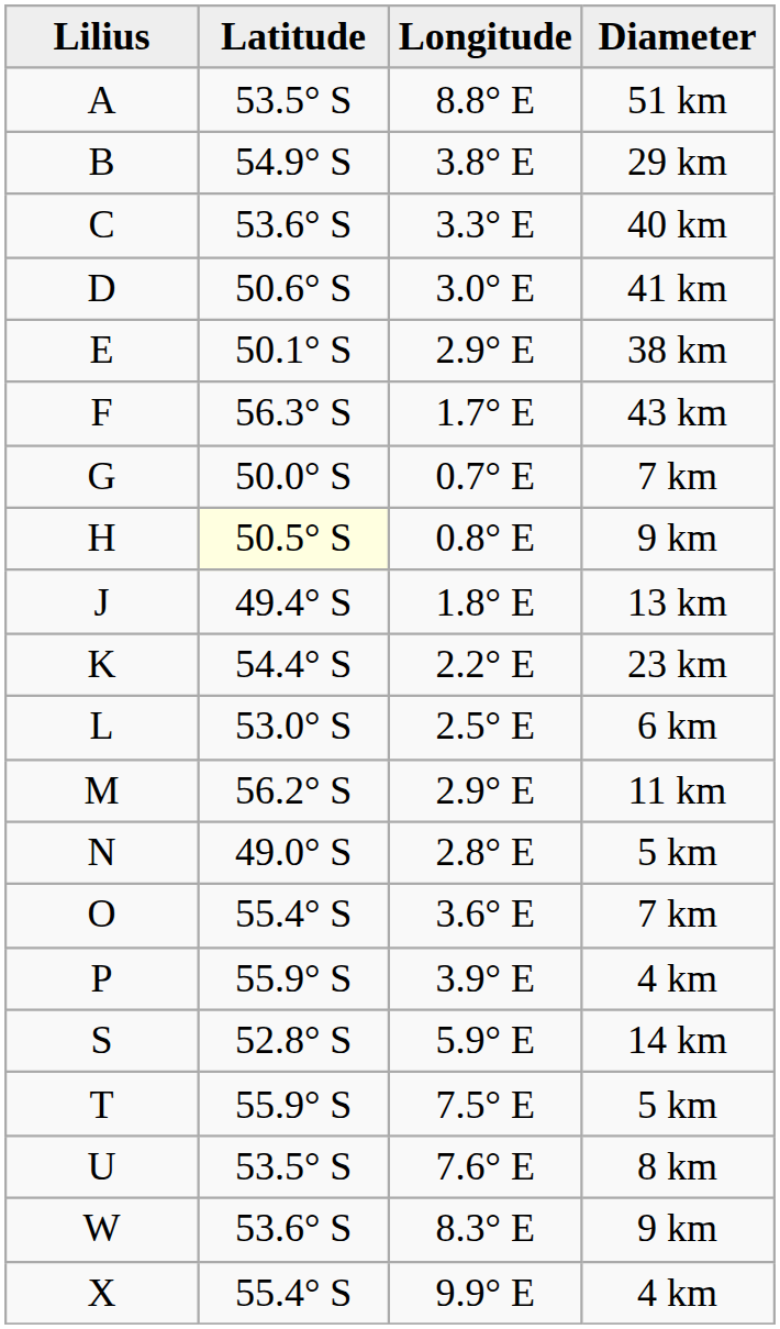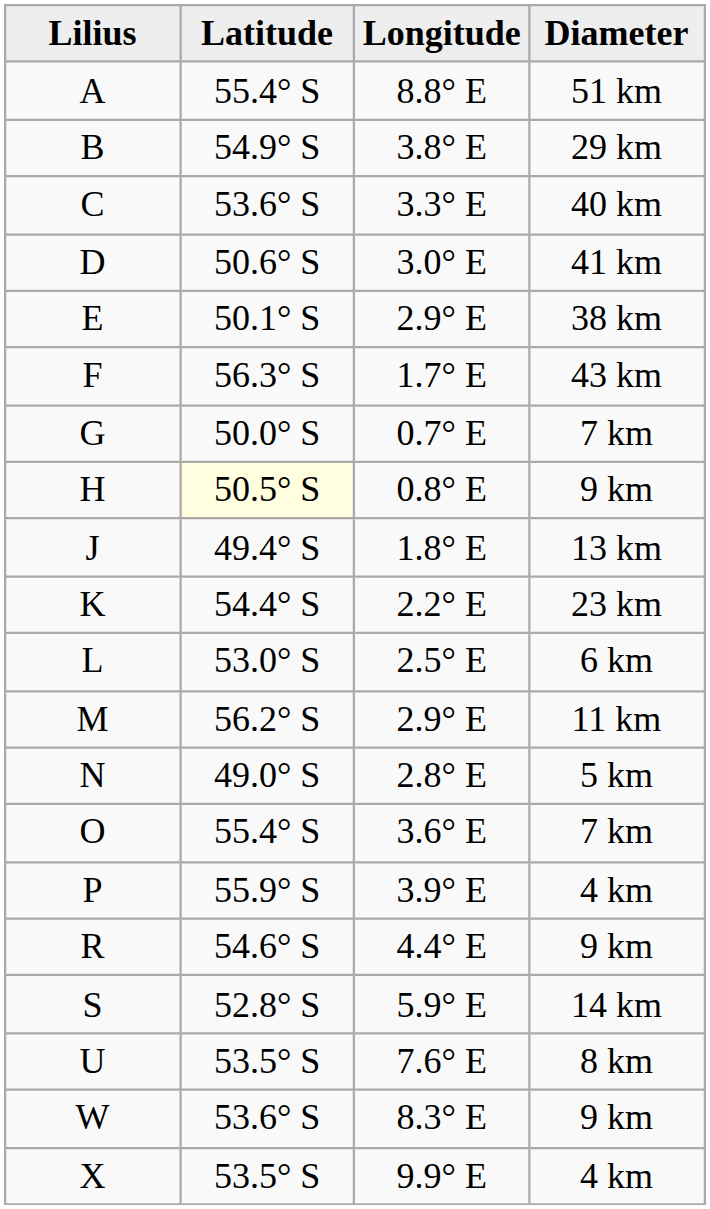A | Latitude: 53.5° S -> 55.4° S
+ row: R | 54.6° S | 4.4° E | 9 km
- row: T | 55.9° S | 7.5° E | 5 km
X | Latitude: 55.4° S -> 53.5° S
